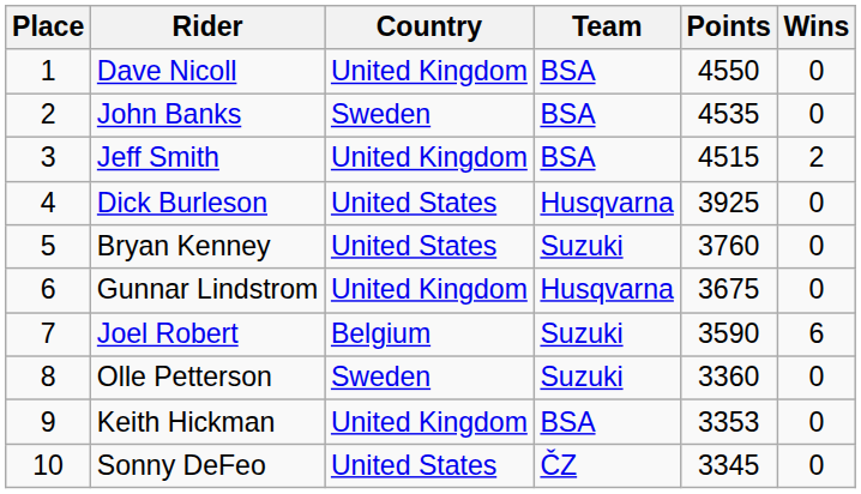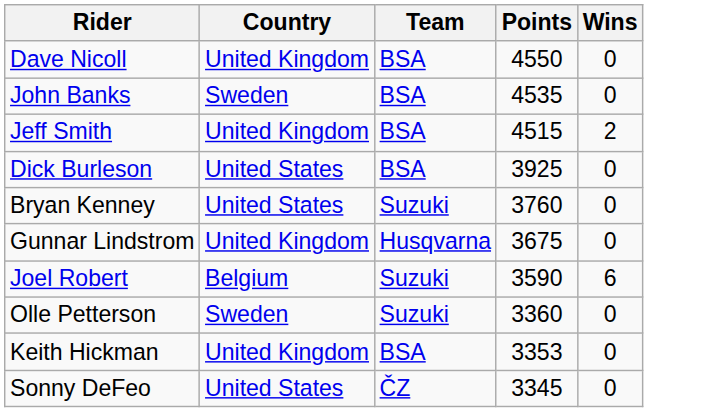- column: Place | 1 | 2 | 3 | 4 | 5 | 6 | 7 | 8 | 9 | 10
Dick Burleson | Team: Husqvarna -> BSA
